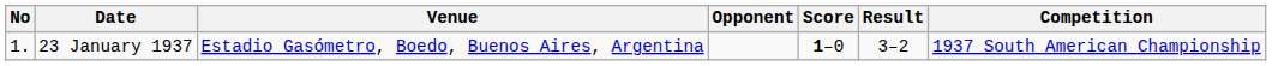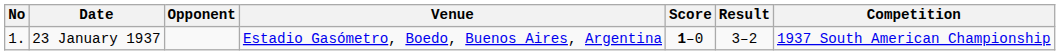columns swapped: Venue <-> Opponent
